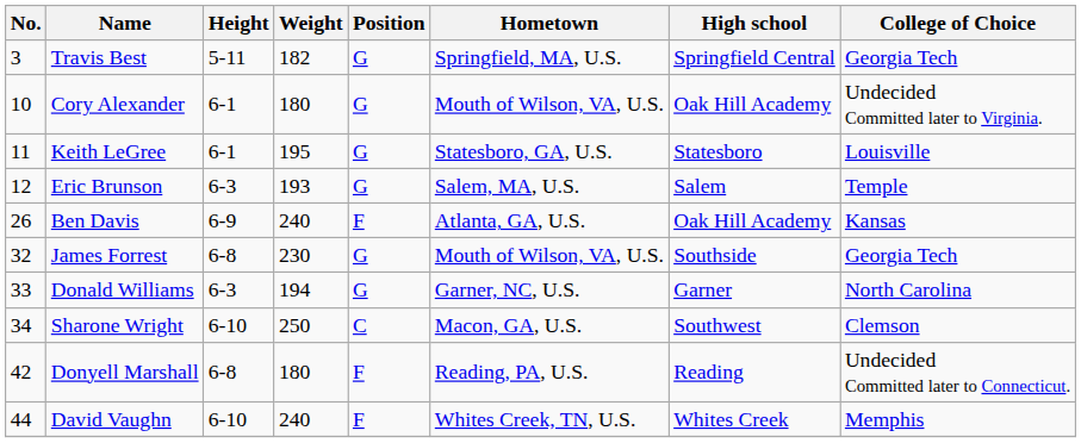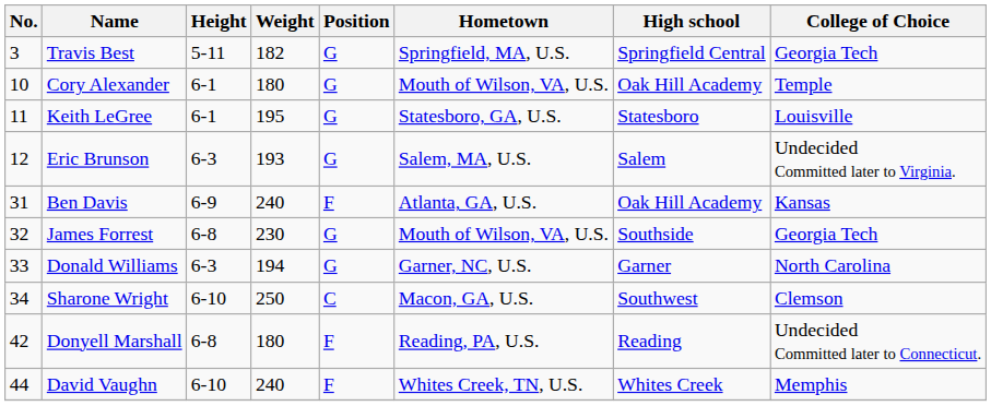Cory Alexander | College of Choice: Undecided Committed later to Virginia. -> Temple
Eric Brunson | College of Choice: Temple -> Undecided Committed later to Virginia.
Ben Davis | No.: 26 -> 31
